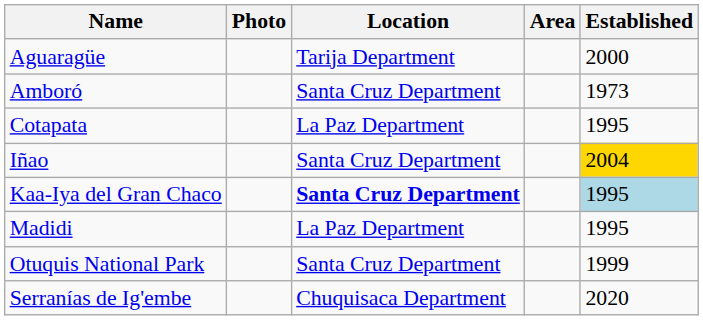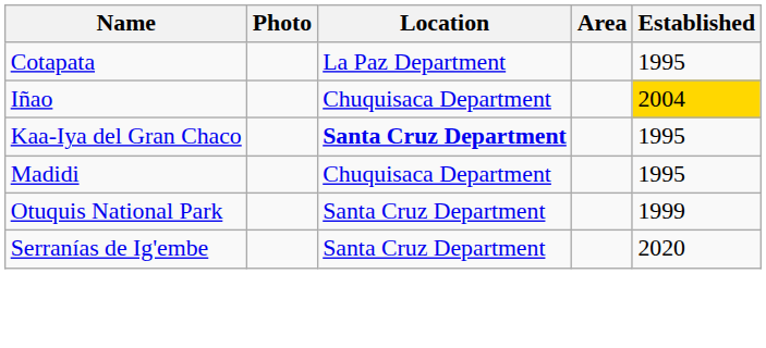- row: Aguaragüe | Tarija Department | 2000
- row: Amboró | Santa Cruz Department | 1973
Iñao | Location: Santa Cruz Department -> Chuquisaca Department
Kaa-Iya del Gran Chaco | Established: lightblue background -> no background
Madidi | Location: La Paz Department -> Chuquisaca Department
Serranías de Ig'embe | Location: Chuquisaca Department -> Santa Cruz Department
